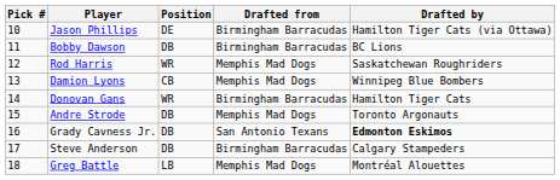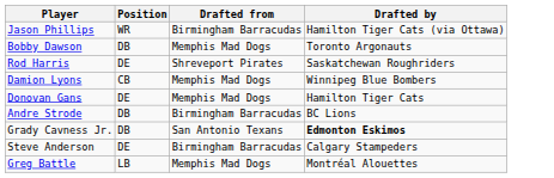- column: Pick # | 10 | 11 | 12 | 13 | 14 | 15 | 16 | 17 | 18
Jason Phillips | Position: DE -> WR
Bobby Dawson | Drafted from: Birmingham Barracudas -> Memphis Mad Dogs
Bobby Dawson | Drafted by: BC Lions -> Toronto Argonauts
Rod Harris | Position: WR -> DE
Rod Harris | Drafted from: Memphis Mad Dogs -> Shreveport Pirates
Donovan Gans | Position: WR -> DE
Donovan Gans | Drafted from: Birmingham Barracudas -> Memphis Mad Dogs
Andre Strode | Drafted from: Memphis Mad Dogs -> Birmingham Barracudas
Andre Strode | Drafted by: Toronto Argonauts -> BC Lions
Steve Anderson | Position: DB -> DE
